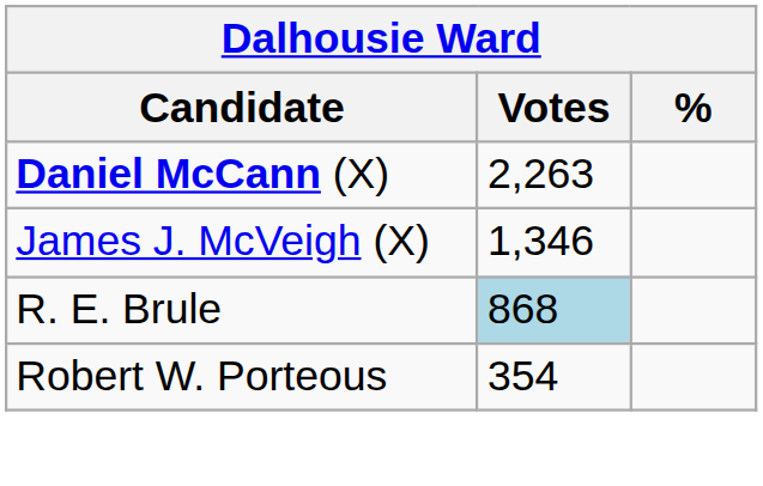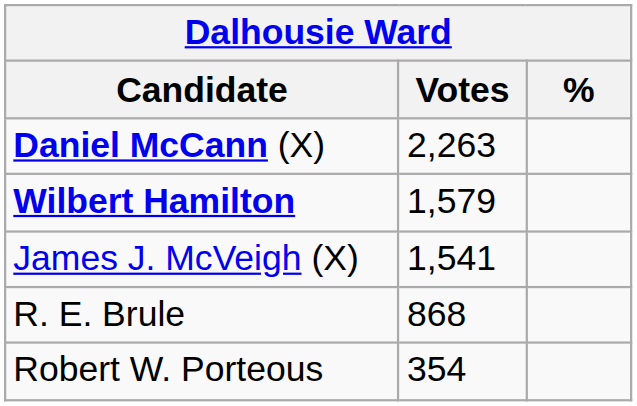+ row: Wilbert Hamilton | 1,579
James J. McVeigh (X) | Votes: 1,346 -> 1,541
R. E. Brule | Votes: lightblue background -> no background
